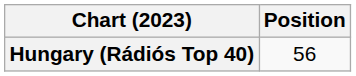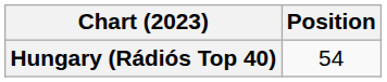Hungary (Rádiós Top 40) | Position: 56 -> 54
